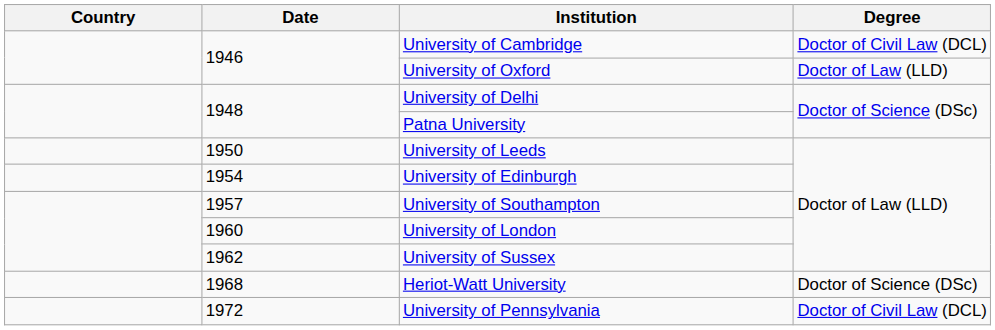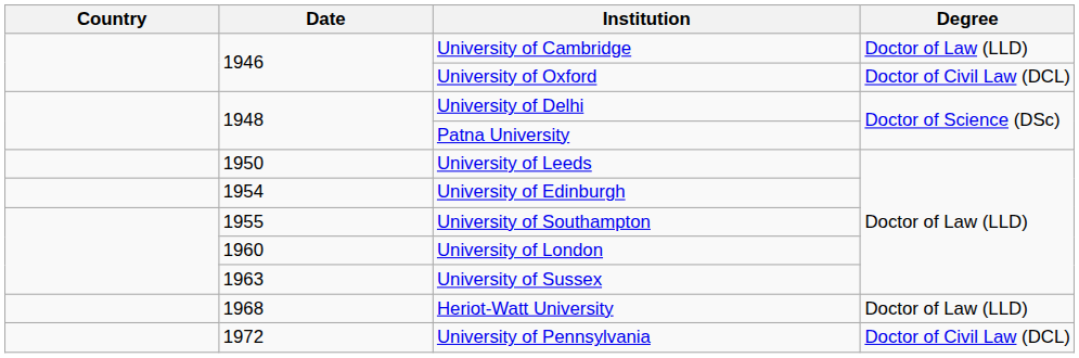University of Cambridge | Degree: Doctor of Civil Law (DCL) -> Doctor of Law (LLD)
University of Oxford | Degree: Doctor of Law (LLD) -> Doctor of Civil Law (DCL)
University of Southampton | Date: 1957 -> 1955
University of Sussex | Date: 1962 -> 1963
Heriot-Watt University | Degree: Doctor of Science (DSc) -> Doctor of Law (LLD)
